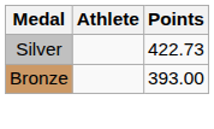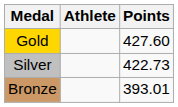+ row: Gold | 427.60
Bronze | Points: 393.00 -> 393.01
